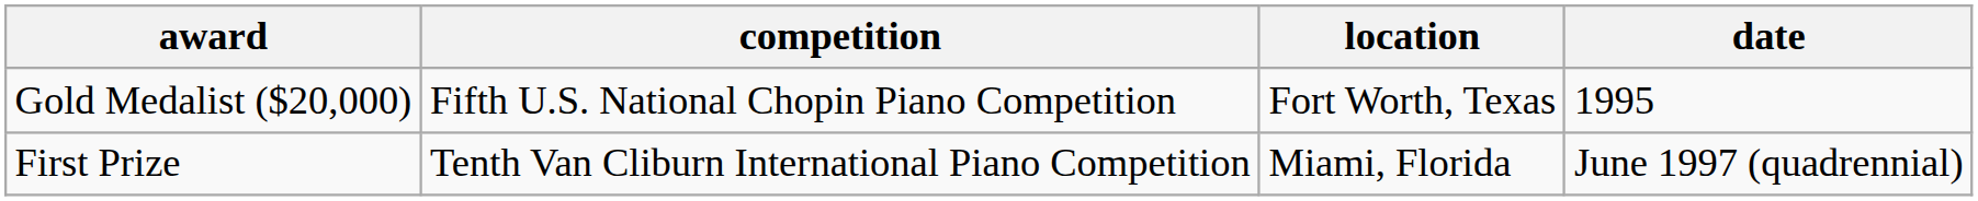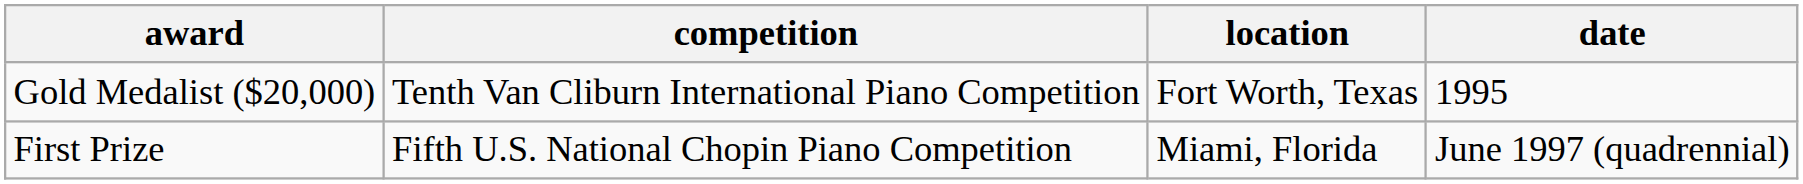Gold Medalist ($20,000) | competition: Fifth U.S. National Chopin Piano Competition -> Tenth Van Cliburn International Piano Competition
First Prize | competition: Tenth Van Cliburn International Piano Competition -> Fifth U.S. National Chopin Piano Competition
